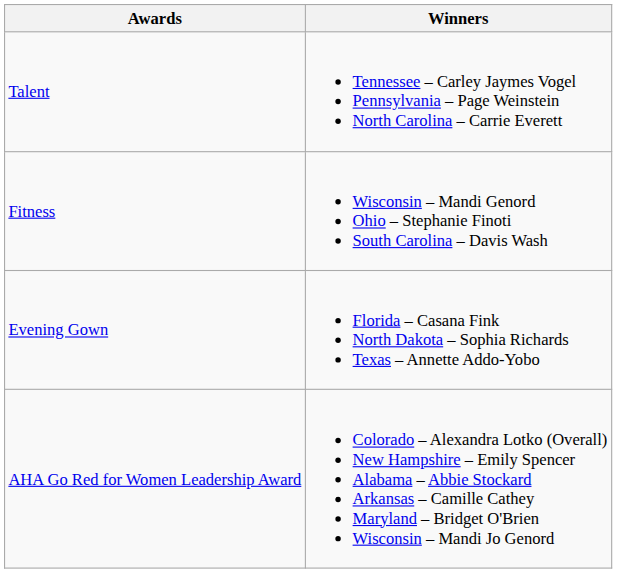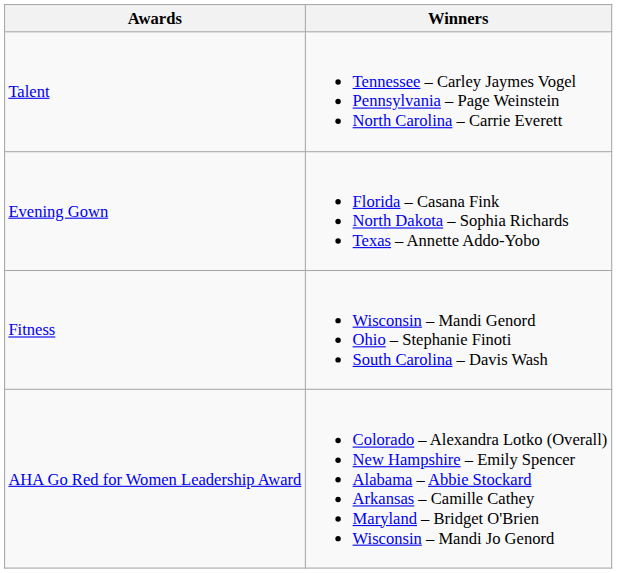rows swapped: Evening Gown <-> Fitness
